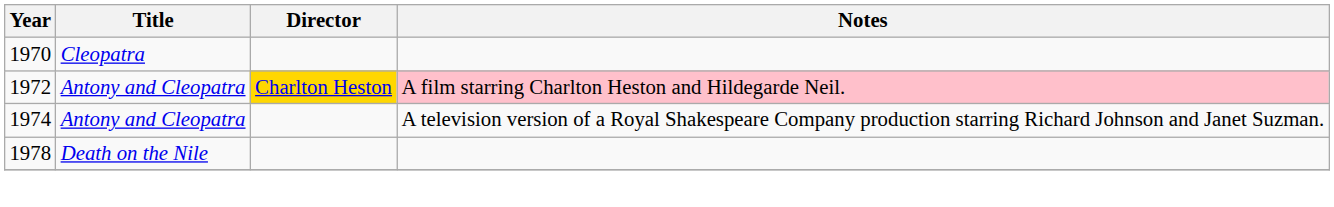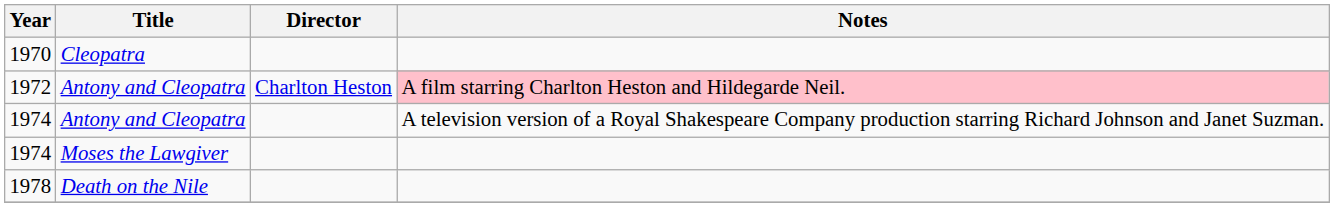1972 | Director: gold background -> no background
+ row: 1974 | Moses the Lawgiver
